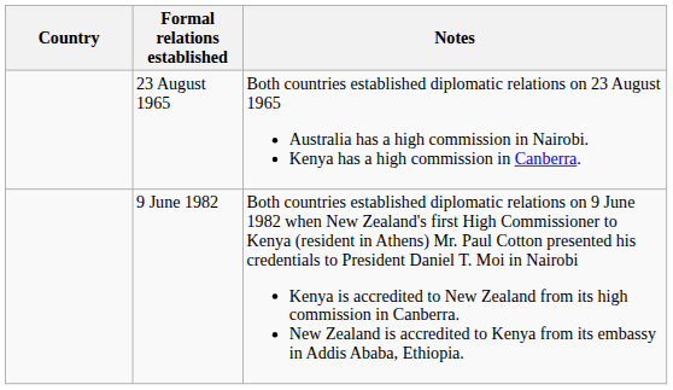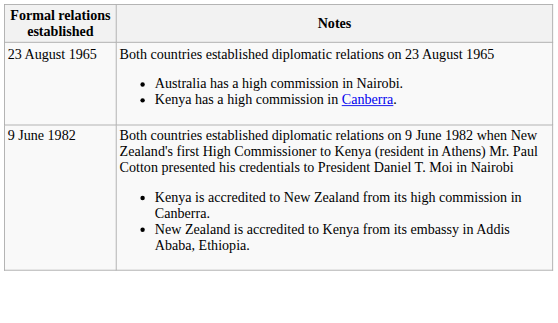- column: Country
